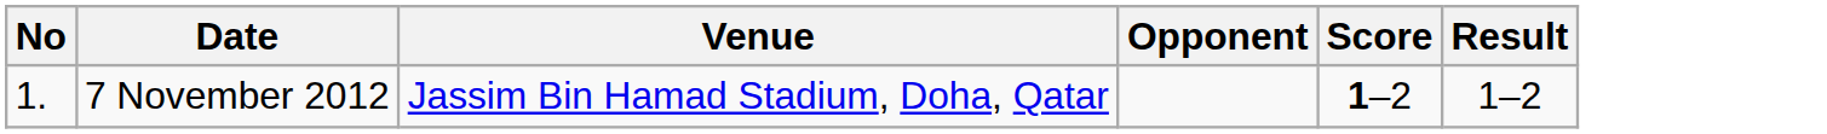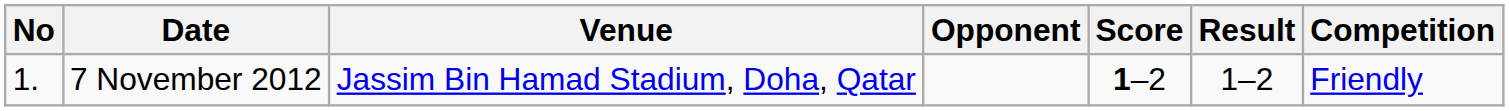+ column: Competition | Friendly
